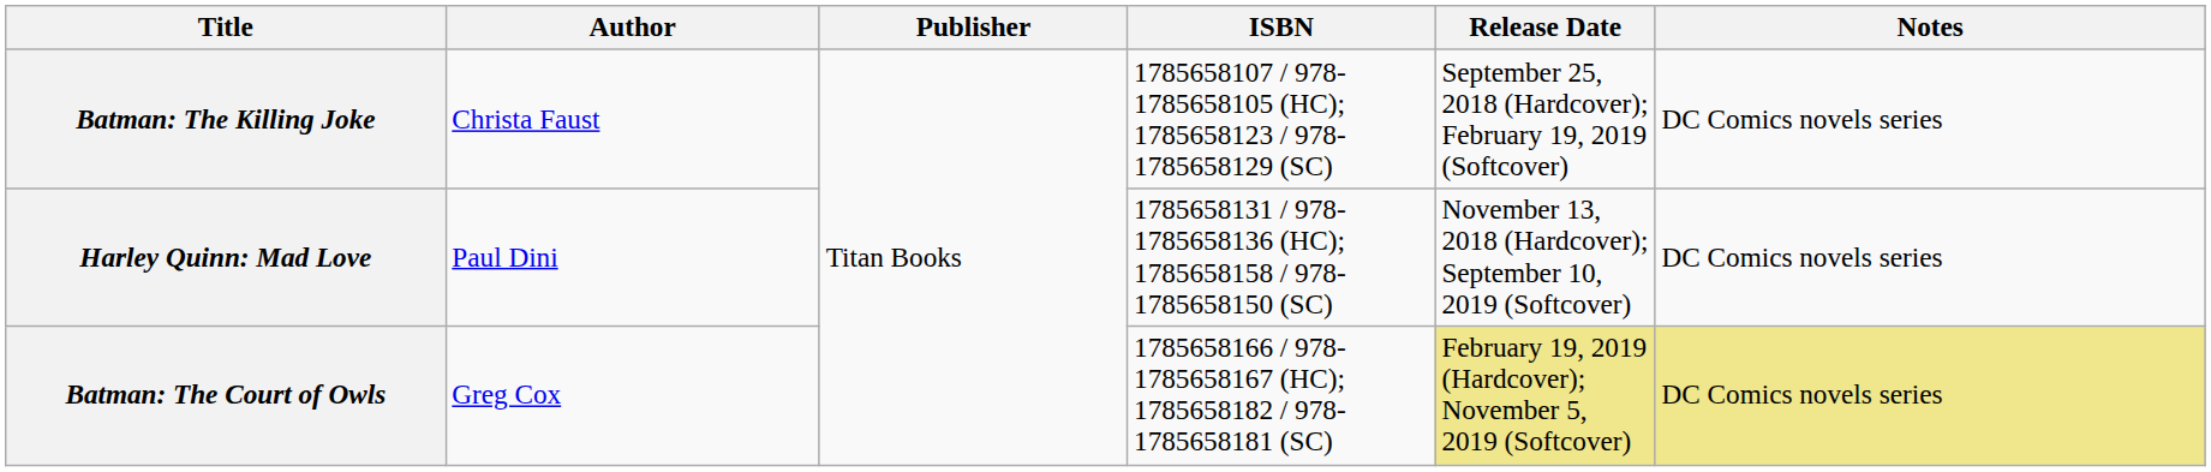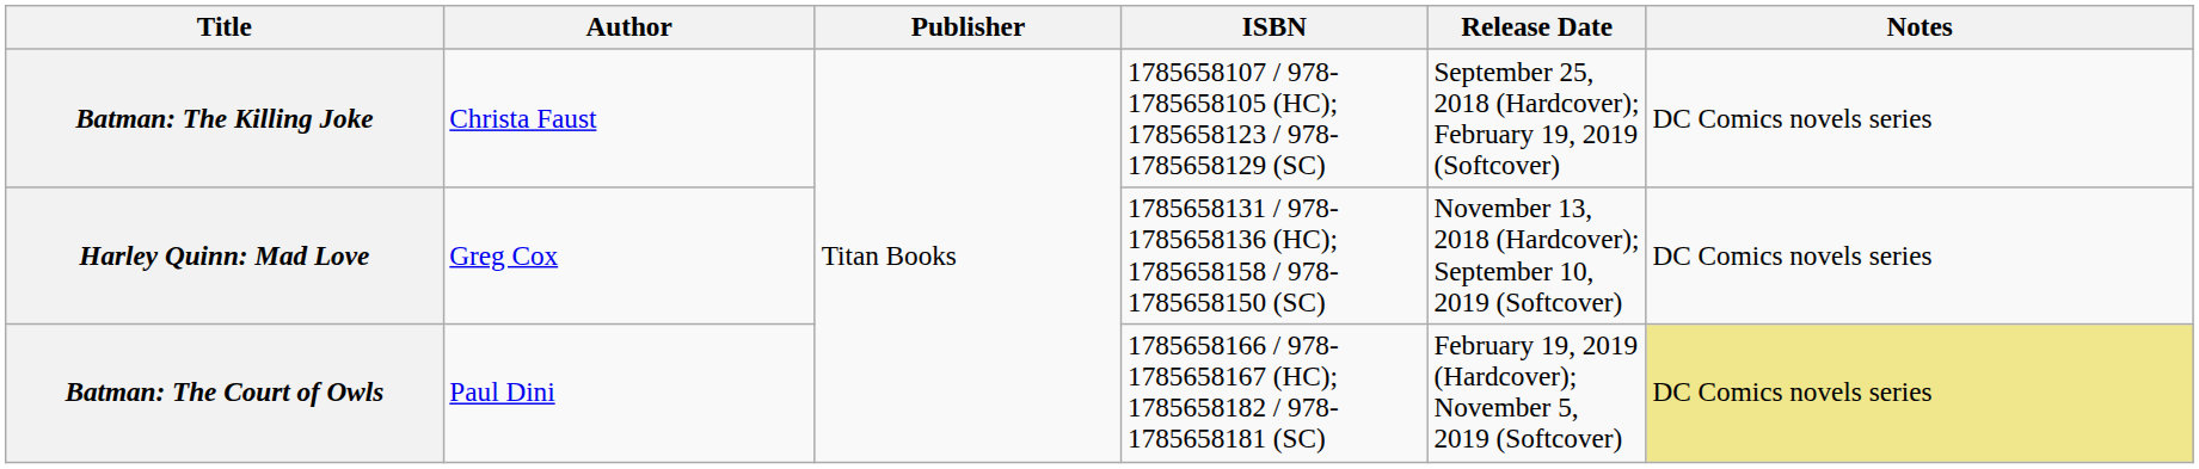Harley Quinn: Mad Love | Author: Paul Dini -> Greg Cox
Batman: The Court of Owls | Author: Greg Cox -> Paul Dini
Batman: The Court of Owls | Release Date: khaki background -> no background
